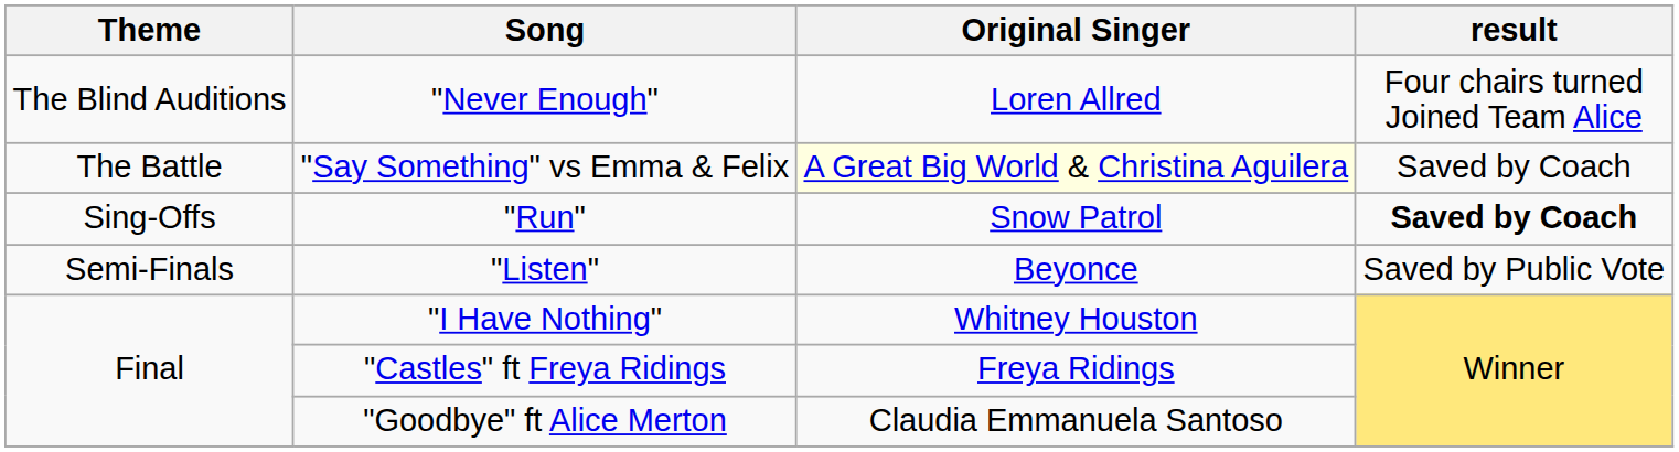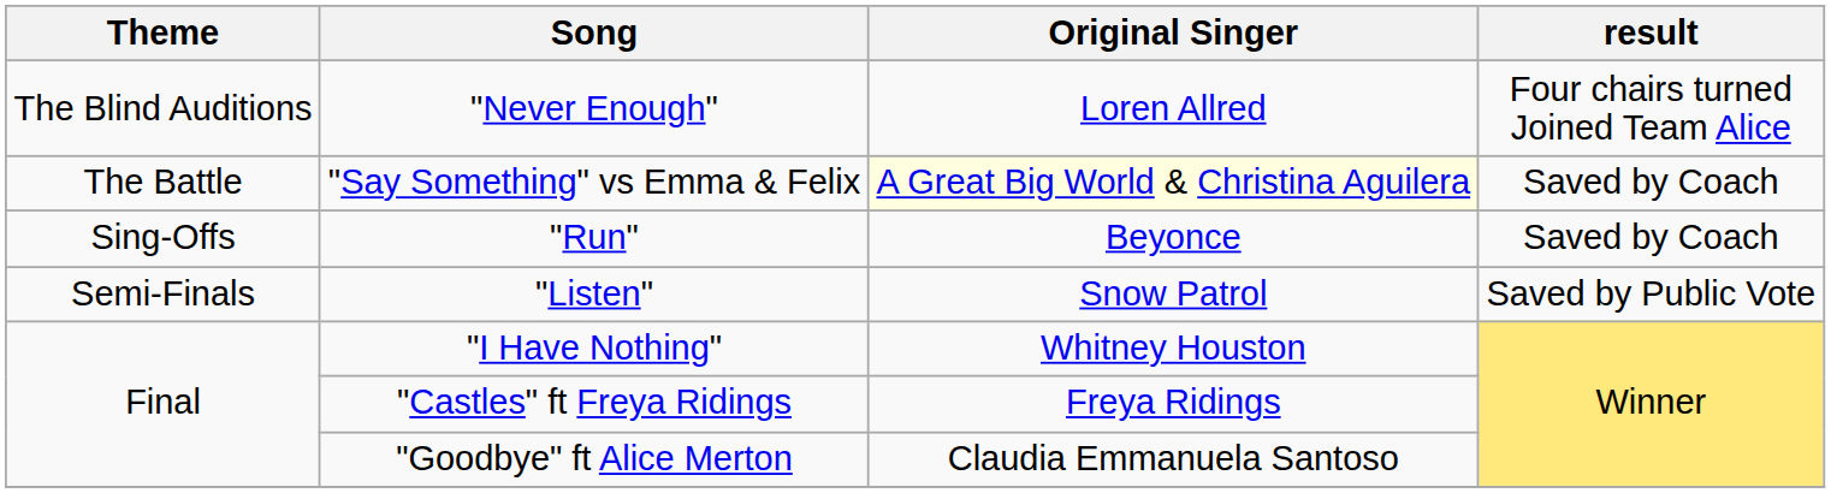"Run" | Original Singer: Snow Patrol -> Beyonce
"Run" | result: bold -> normal
"Listen" | Original Singer: Beyonce -> Snow Patrol
